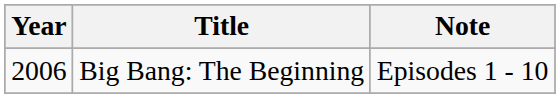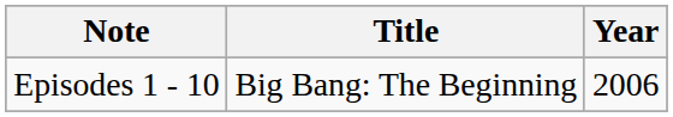columns swapped: Year <-> Note
